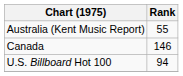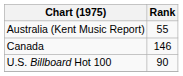U.S. Billboard Hot 100 | Rank: 94 -> 90
